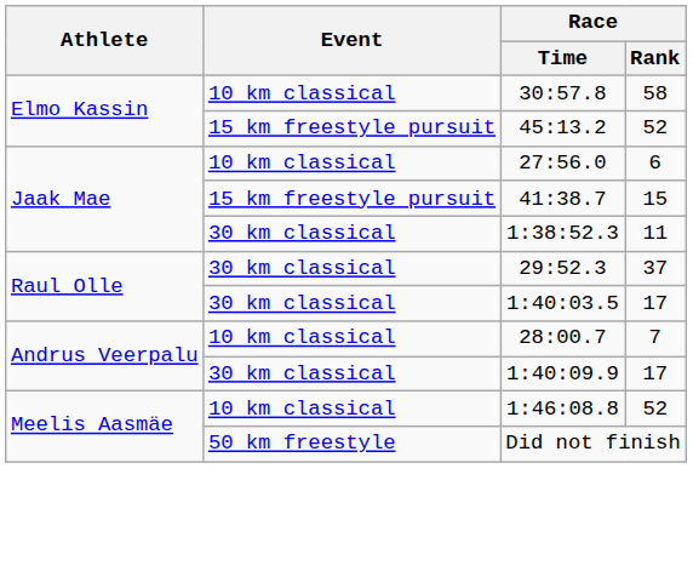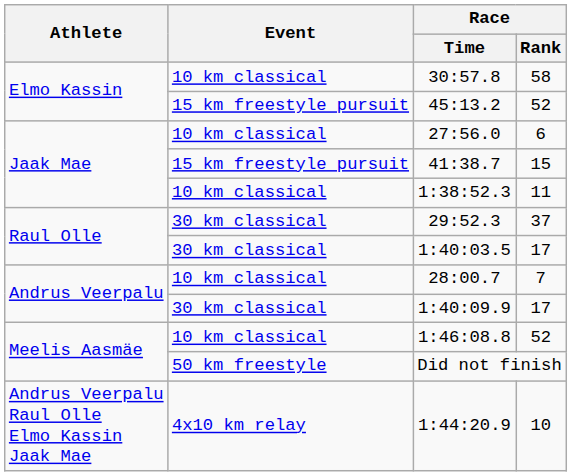1:38:52.3 | Event: 30 km classical -> 10 km classical
+ row: Andrus Veerpalu Raul Olle Elmo Kassin Jaak Mae | 4x10 km relay | 1:44:20.9 | 10
